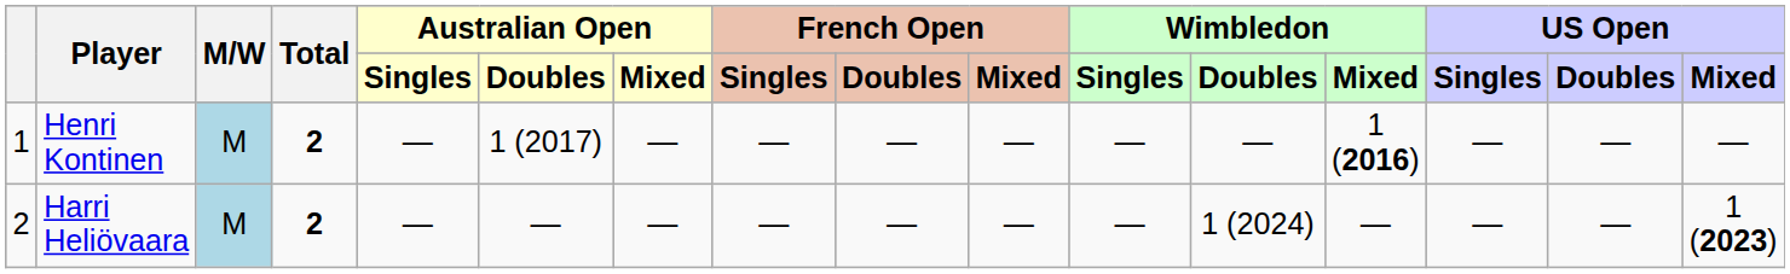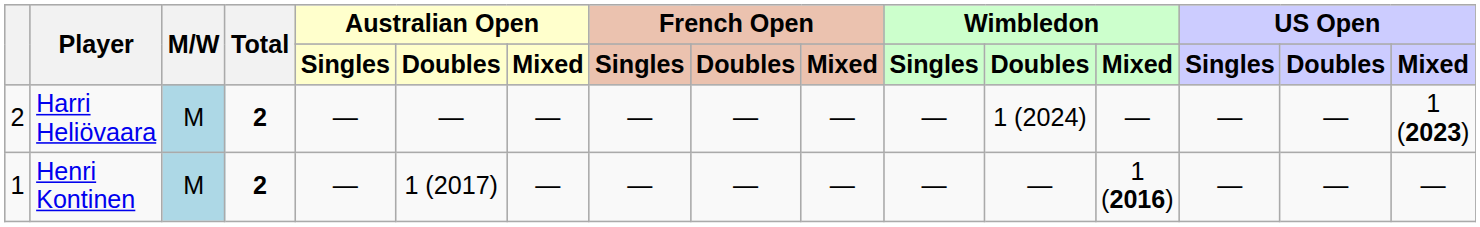rows swapped: Henri Kontinen <-> Harri Heliövaara
